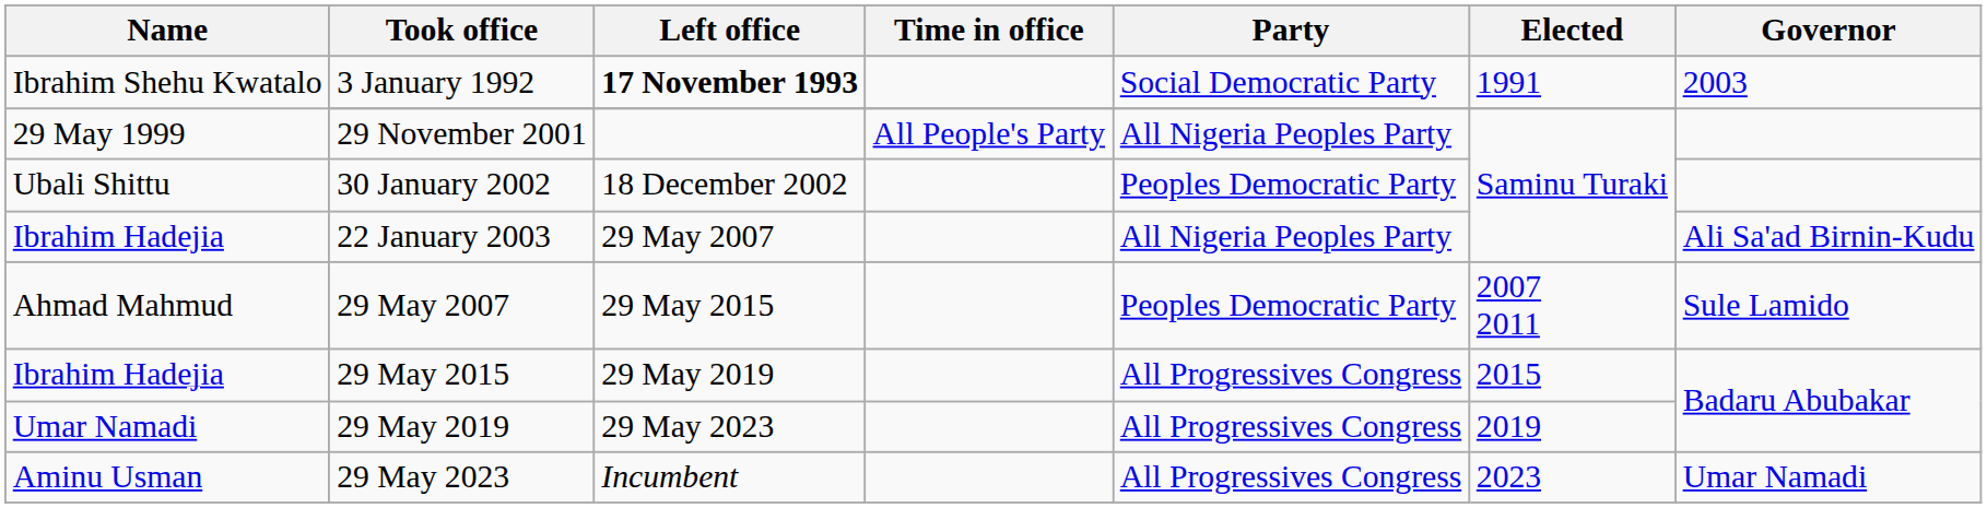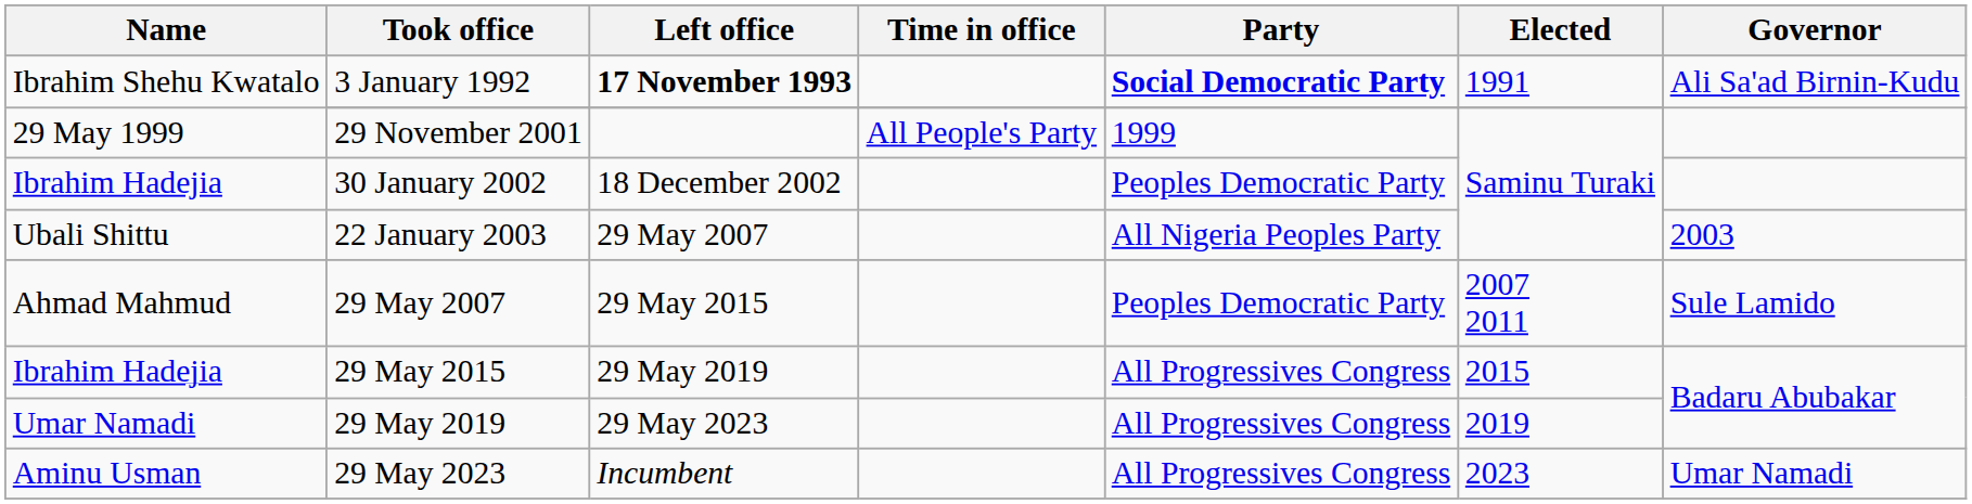3 January 1992 | Party: normal -> bold
3 January 1992 | Governor: 2003 -> Ali Sa'ad Birnin-Kudu
29 November 2001 | Party: All Nigeria Peoples Party -> 1999
30 January 2002 | Name: Ubali Shittu -> Ibrahim Hadejia
22 January 2003 | Name: Ibrahim Hadejia -> Ubali Shittu
22 January 2003 | Governor: Ali Sa'ad Birnin-Kudu -> 2003
